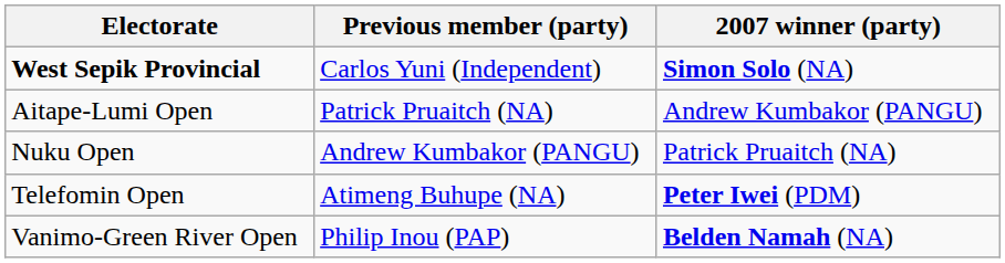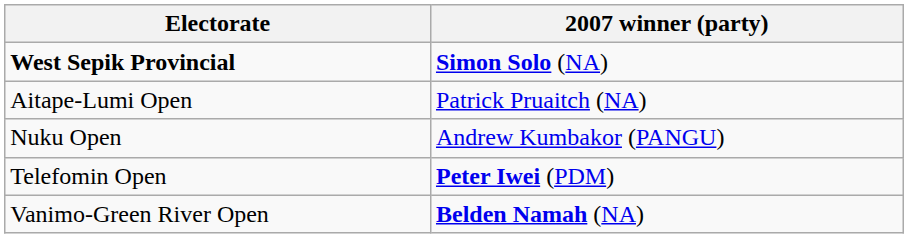- column: Previous member (party) | Carlos Yuni (Independent) | Patrick Pruaitch (NA) | Andrew Kumbakor (PANGU) | Atimeng Buhupe (NA) | Philip Inou (PAP)
Aitape-Lumi Open | 2007 winner (party): Andrew Kumbakor (PANGU) -> Patrick Pruaitch (NA)
Nuku Open | 2007 winner (party): Patrick Pruaitch (NA) -> Andrew Kumbakor (PANGU)
